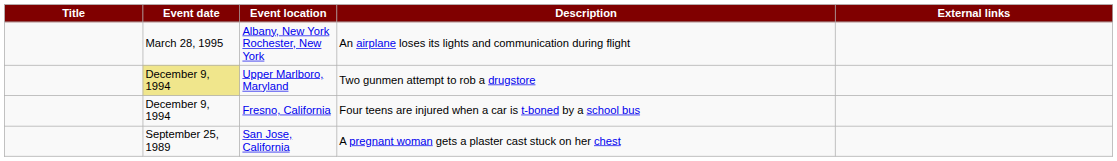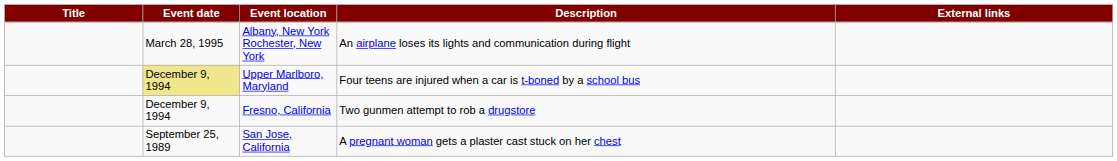Upper Marlboro, Maryland | Description: Two gunmen attempt to rob a drugstore -> Four teens are injured when a car is t-boned by a school bus
Fresno, California | Description: Four teens are injured when a car is t-boned by a school bus -> Two gunmen attempt to rob a drugstore
